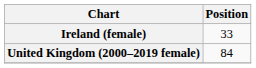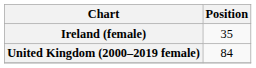Ireland (female) | Position: 33 -> 35
